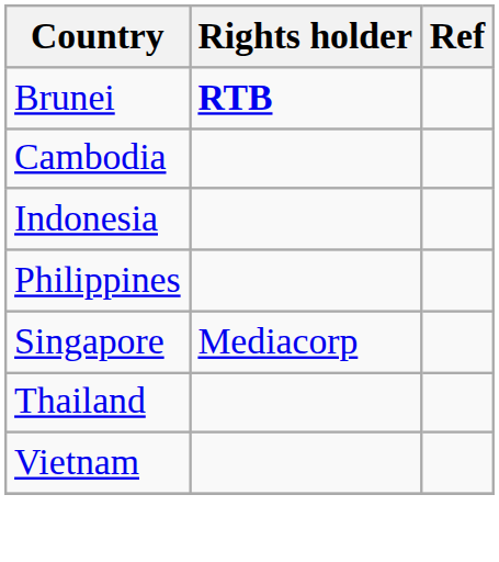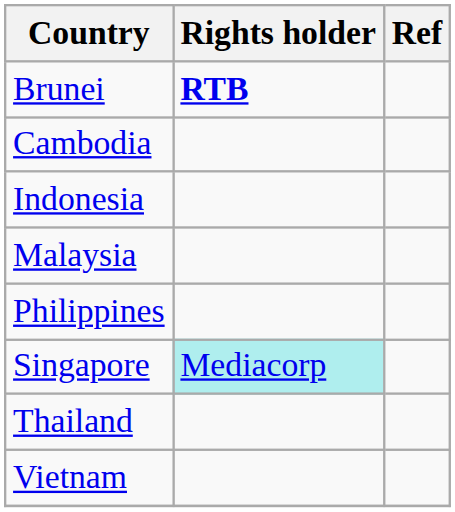+ row: Malaysia
Singapore | Rights holder: no background -> paleturquoise background
